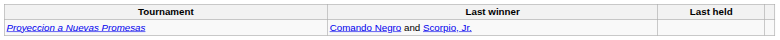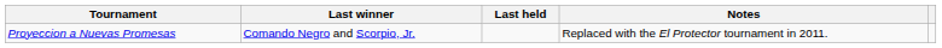+ column: Notes | Replaced with the El Protector tournament in 2011.
